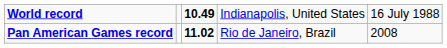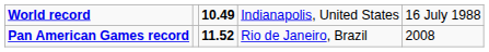Pan American Games record | column 3: 11.02 -> 11.52
